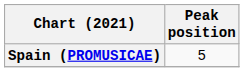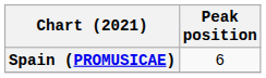Spain (PROMUSICAE) | Peak position: 5 -> 6
